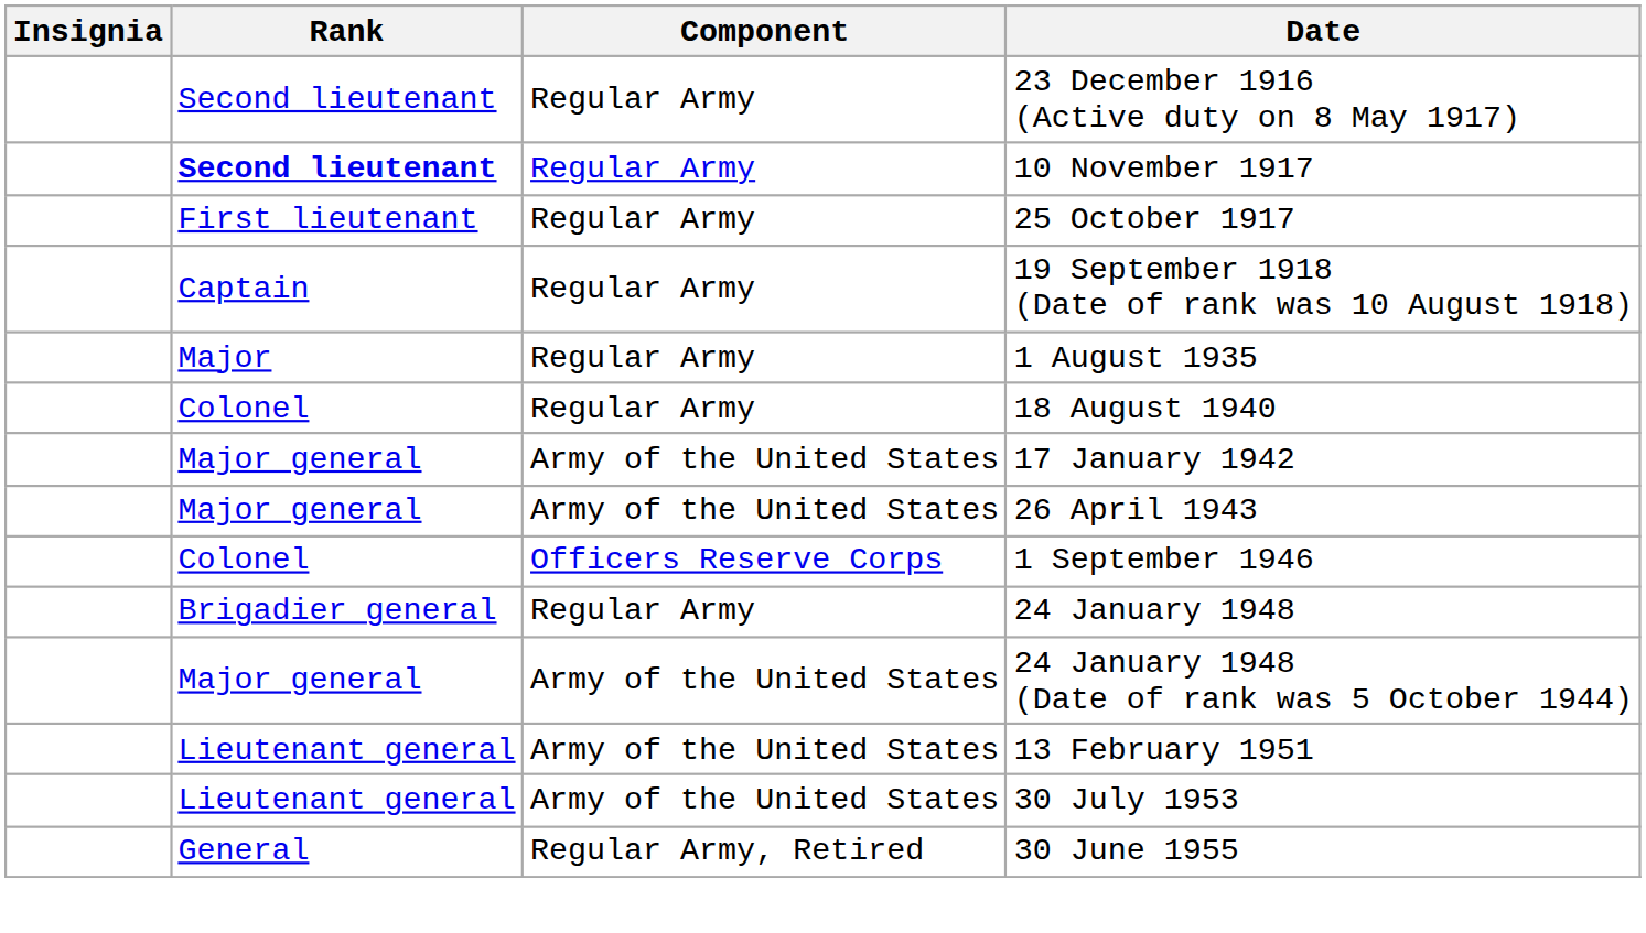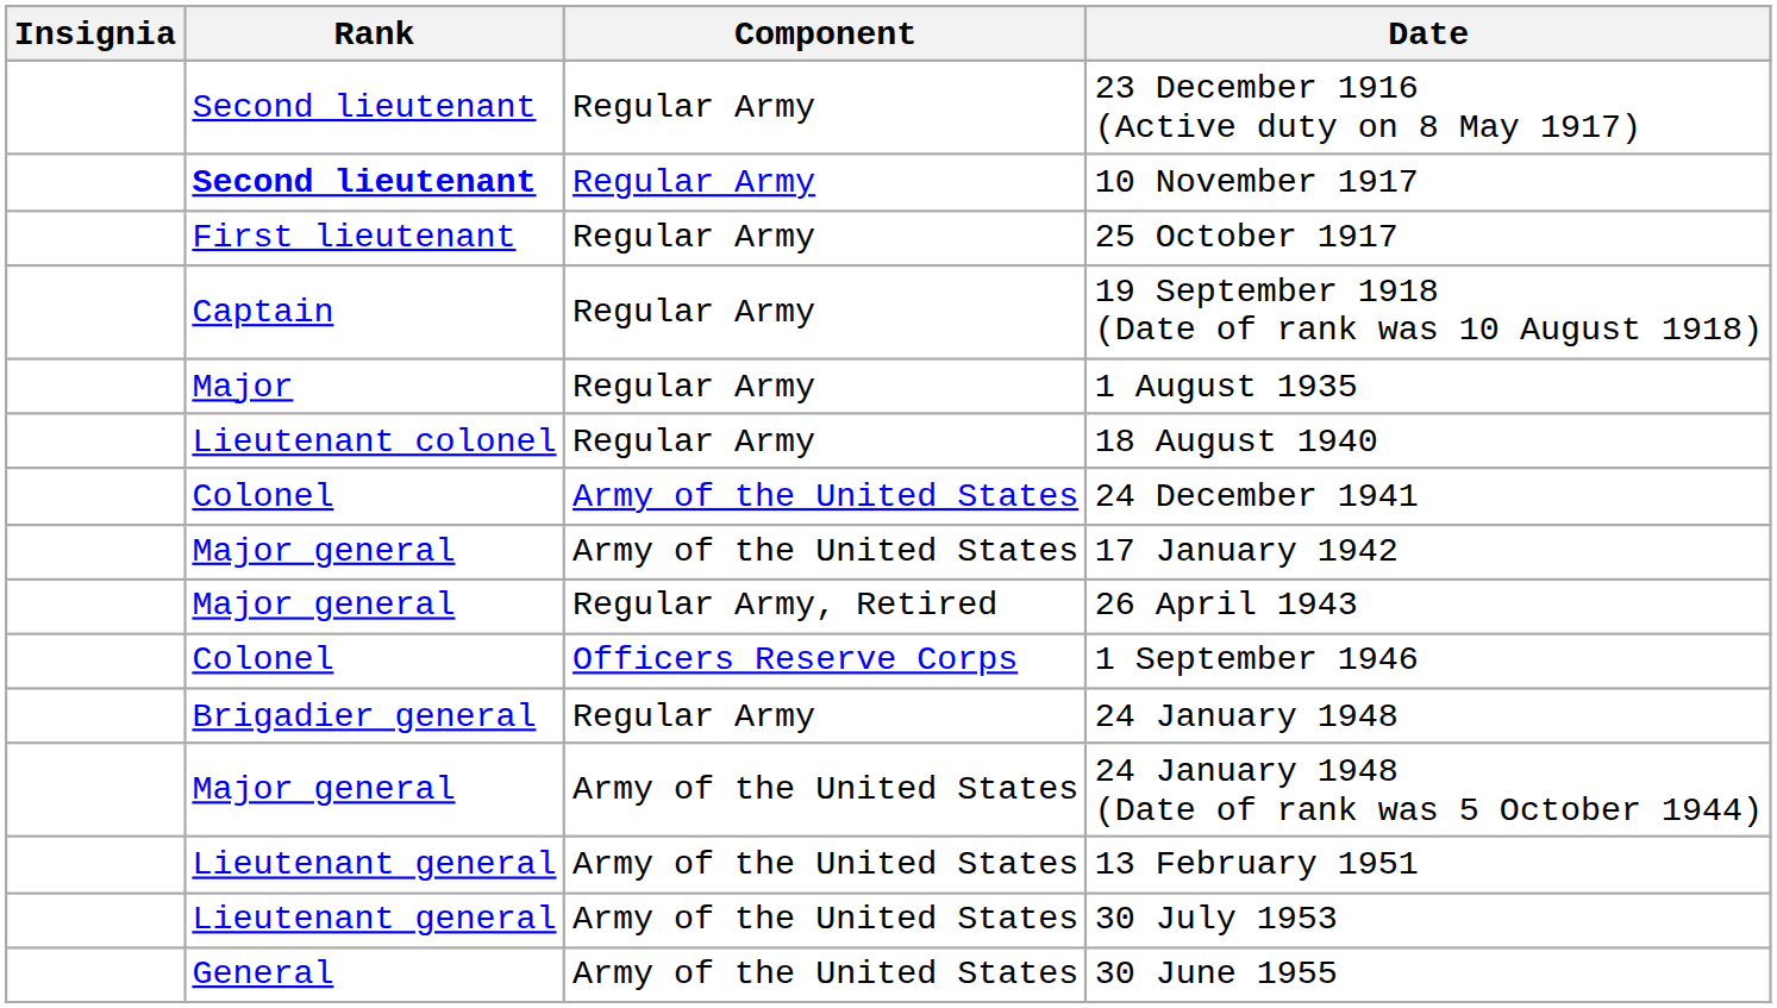18 August 1940 | Rank: Colonel -> Lieutenant colonel
+ row: Colonel | Army of the United States | 24 December 1941
26 April 1943 | Component: Army of the United States -> Regular Army, Retired
30 June 1955 | Component: Regular Army, Retired -> Army of the United States
